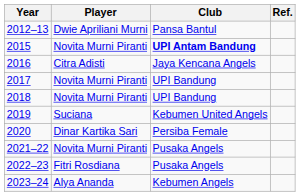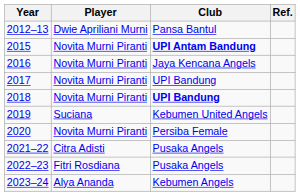2016 | Player: Citra Adisti -> Novita Murni Piranti
2018 | Club: normal -> bold
2020 | Player: Dinar Kartika Sari -> Novita Murni Piranti
2021–22 | Player: Novita Murni Piranti -> Citra Adisti
